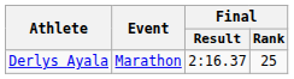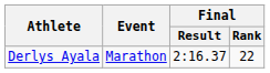Derlys Ayala | Final / Rank: 25 -> 22
